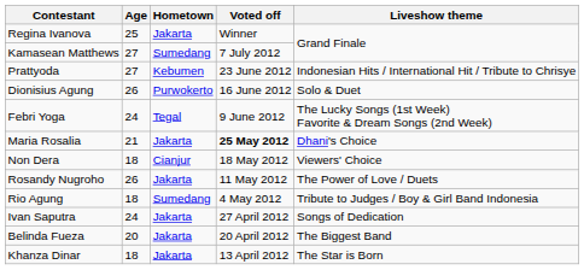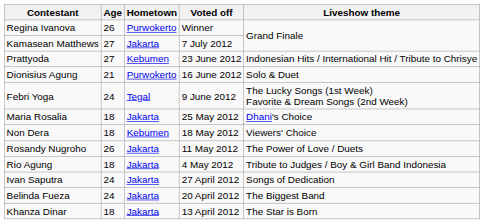Regina Ivanova | Age: 25 -> 26
Regina Ivanova | Hometown: Jakarta -> Purwokerto
Kamasean Matthews | Hometown: Sumedang -> Jakarta
Dionisius Agung | Age: 26 -> 21
Maria Rosalia | Age: 21 -> 18
Maria Rosalia | Voted off: bold -> normal
Non Dera | Hometown: Cianjur -> Kebumen
Rio Agung | Hometown: Sumedang -> Jakarta
Belinda Fueza | Age: 20 -> 24
